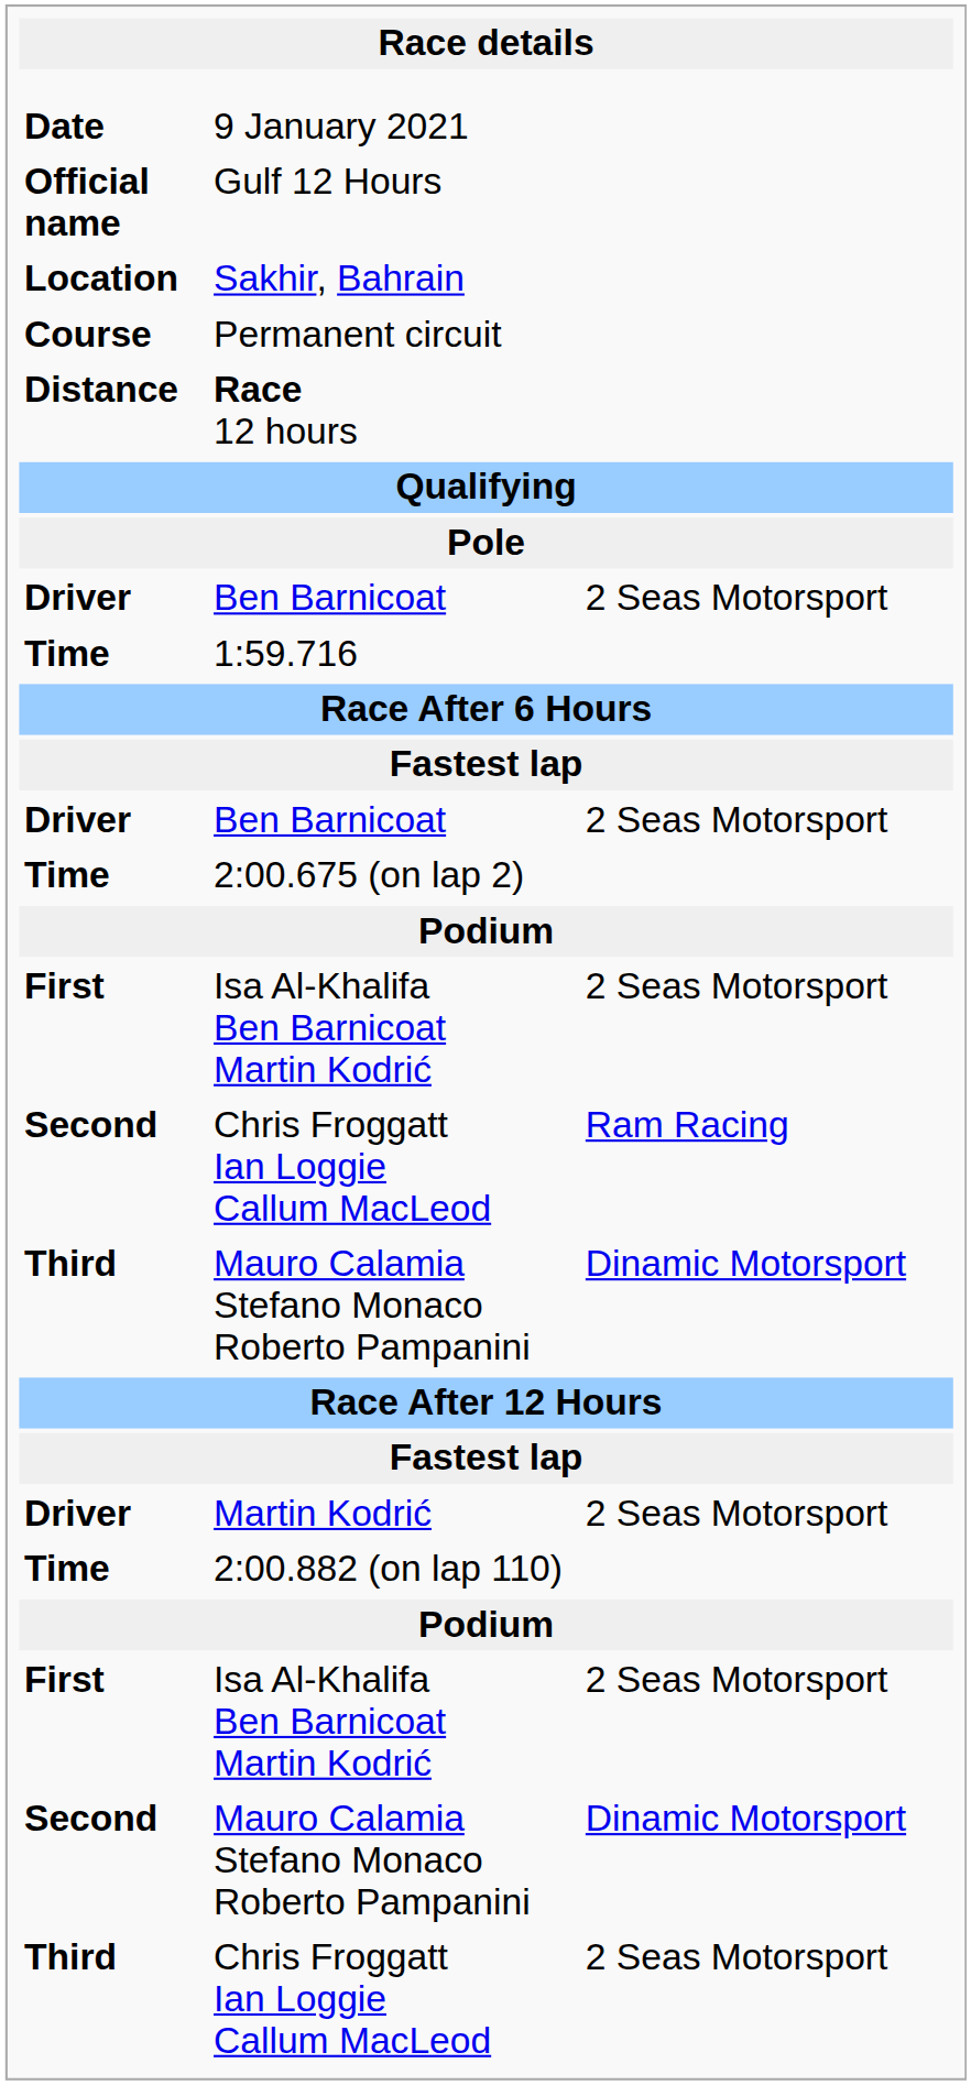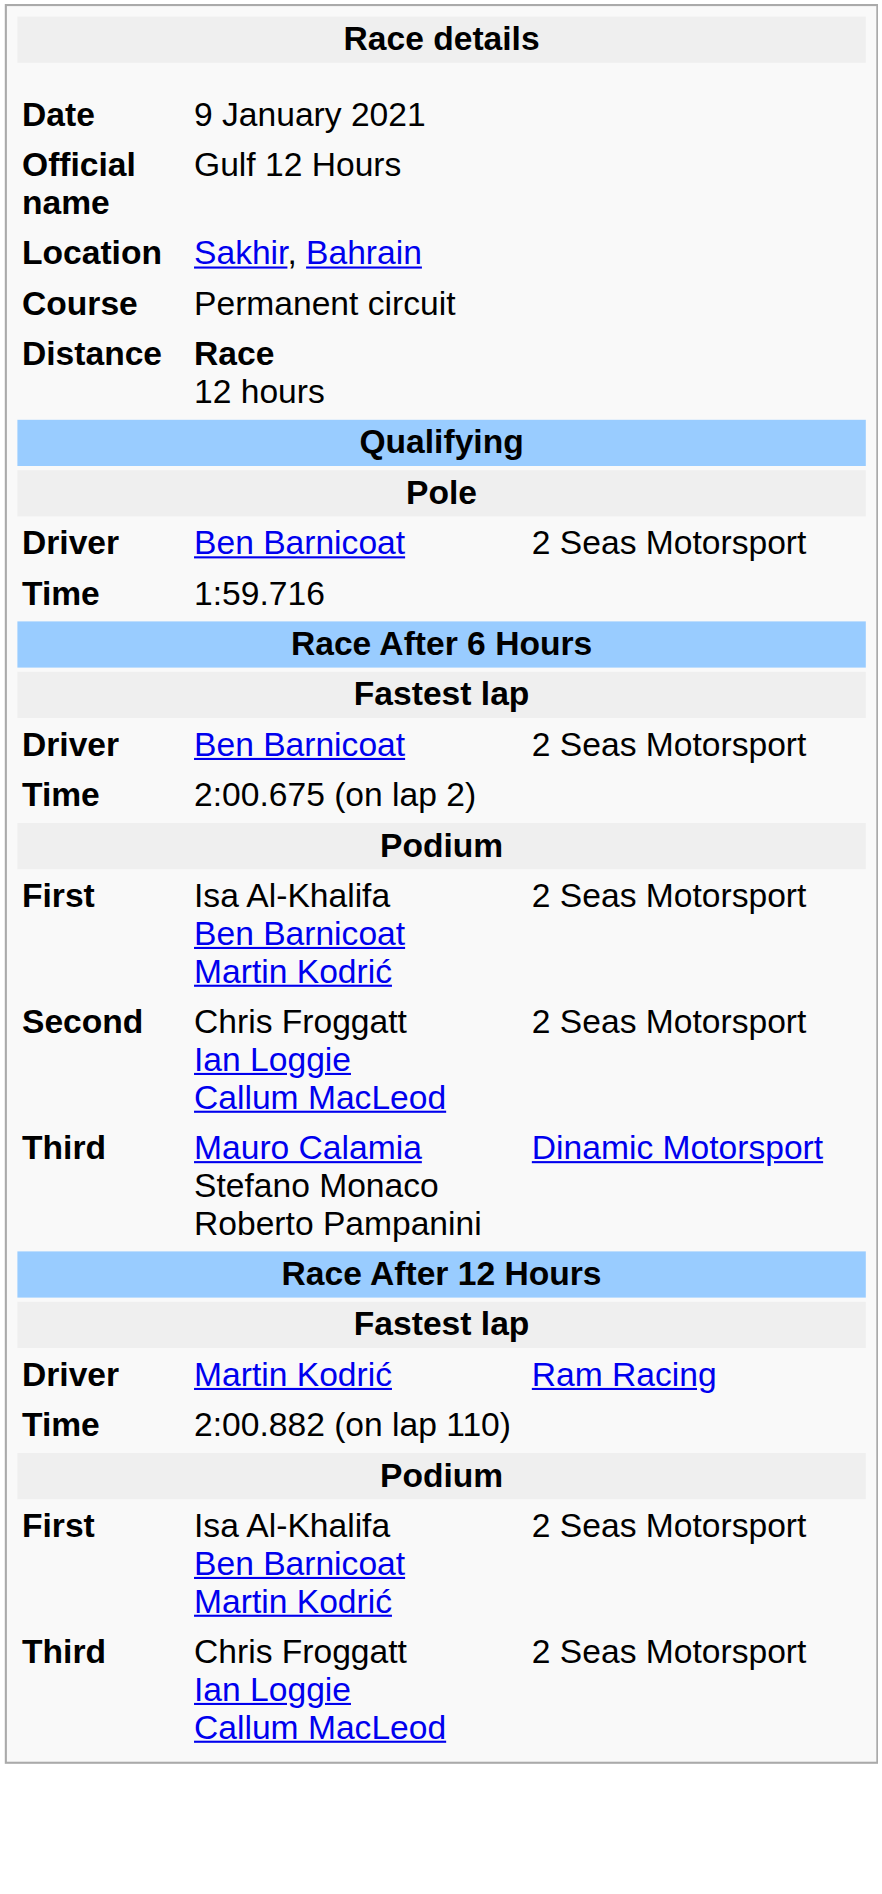Second / Chris Froggatt Ian Loggie Callum MacLeod | column 3: Ram Racing -> 2 Seas Motorsport
Martin Kodrić | column 3: 2 Seas Motorsport -> Ram Racing
- row: Second | Mauro Calamia Stefano Monaco Roberto Pampanini | Dinamic Motorsport
